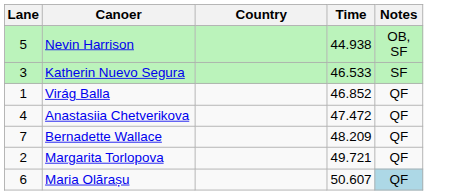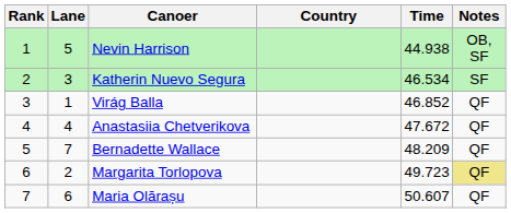+ column: Rank | 1 | 2 | 3 | 4 | 5 | 6 | 7
Katherin Nuevo Segura | Time: 46.533 -> 46.534
Anastasiia Chetverikova | Time: 47.472 -> 47.672
Margarita Torlopova | Time: 49.721 -> 49.723
Margarita Torlopova | Notes: no background -> khaki background
Maria Olărașu | Notes: lightblue background -> no background
